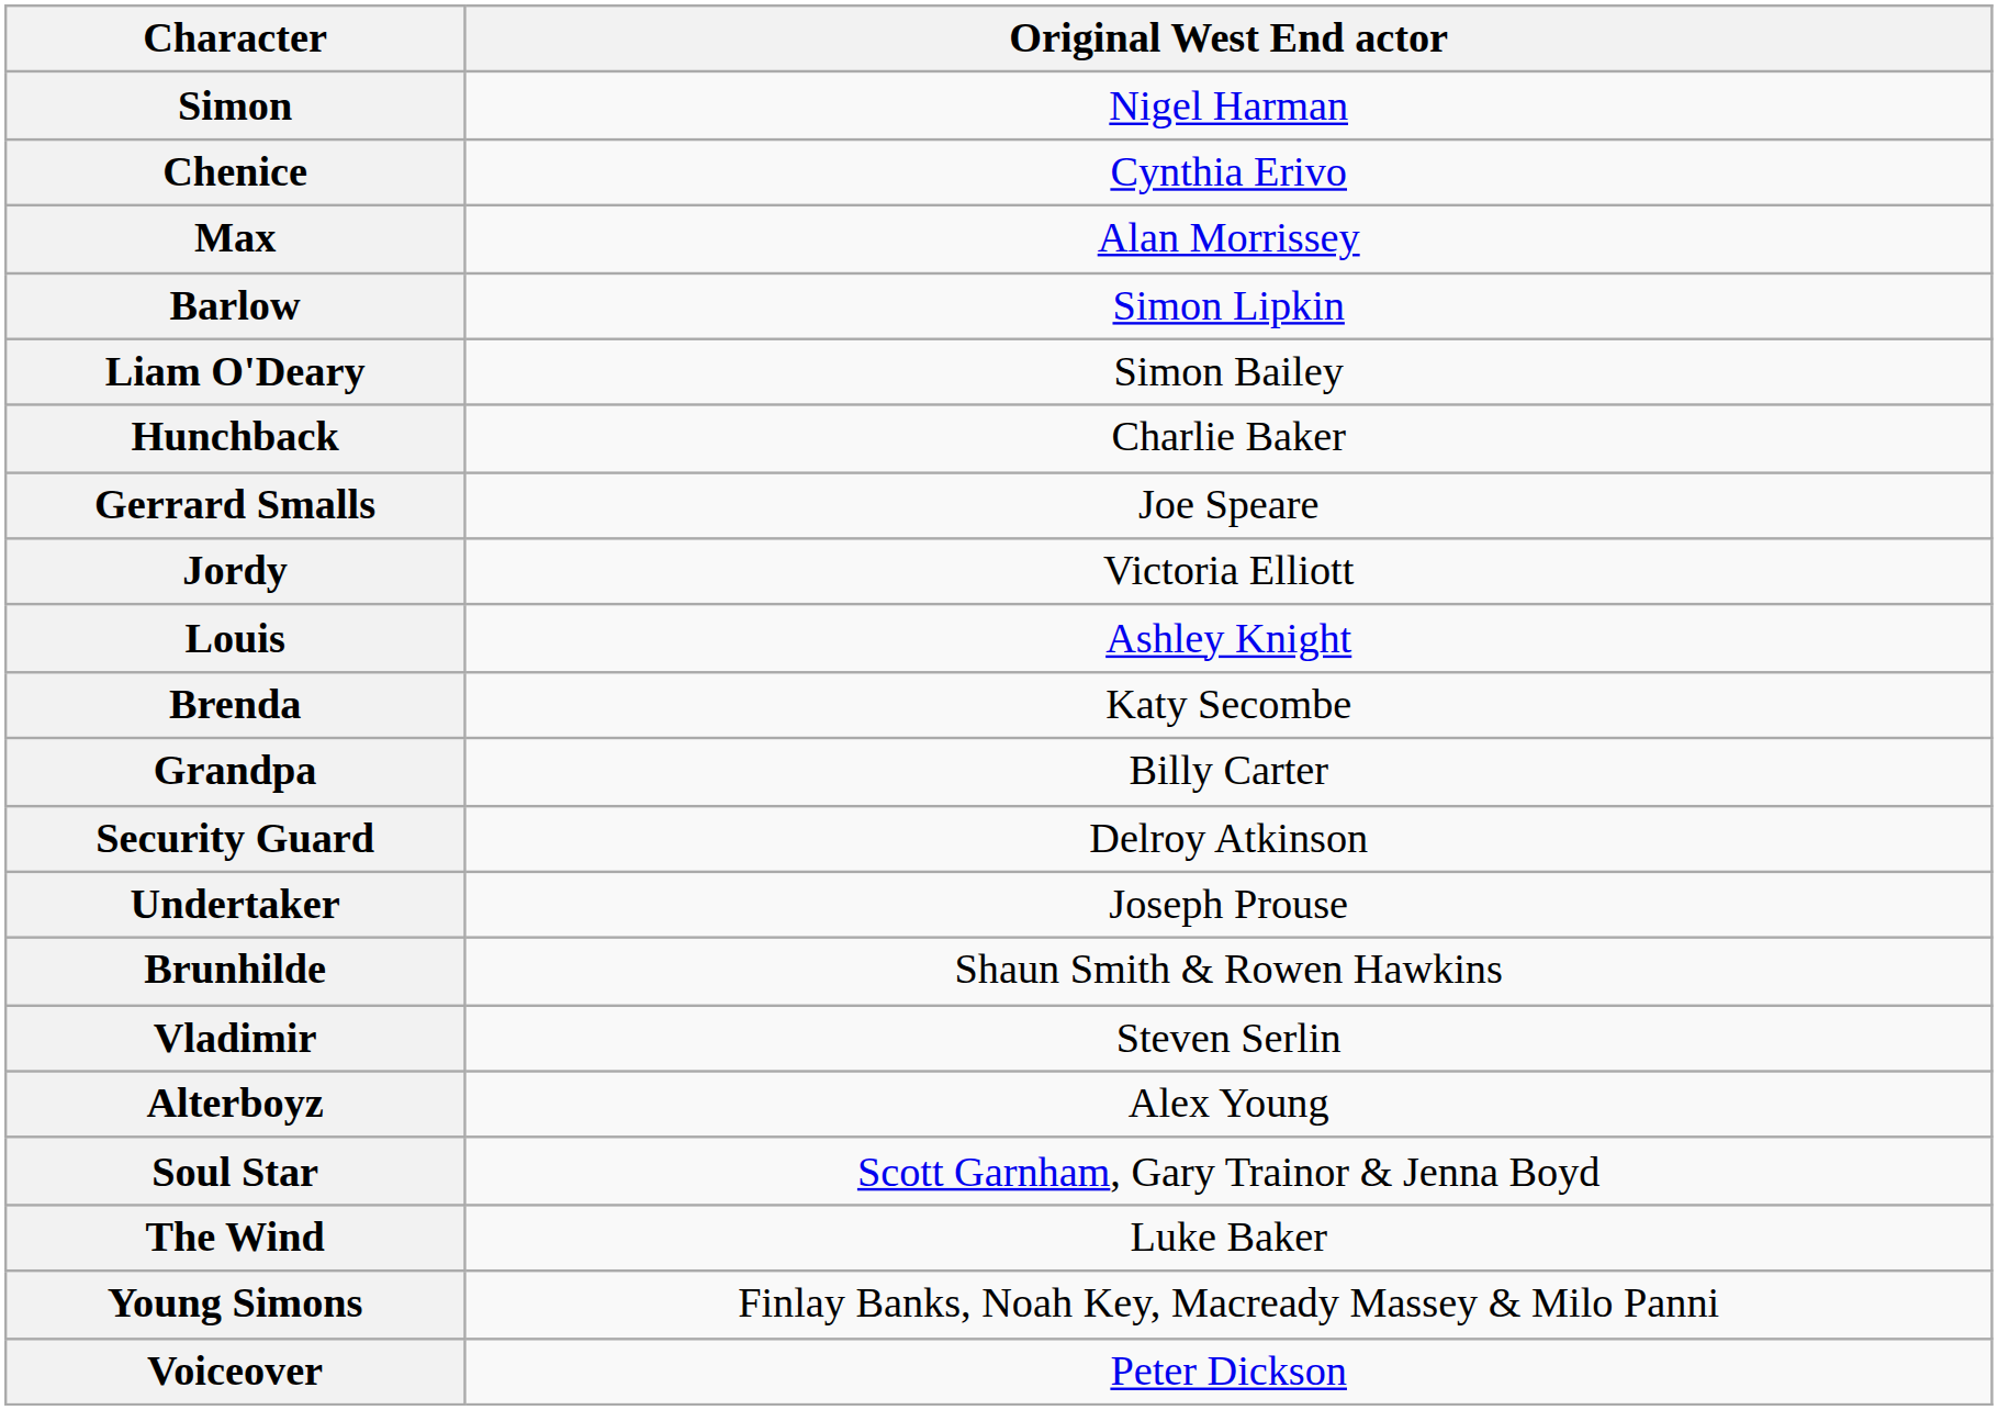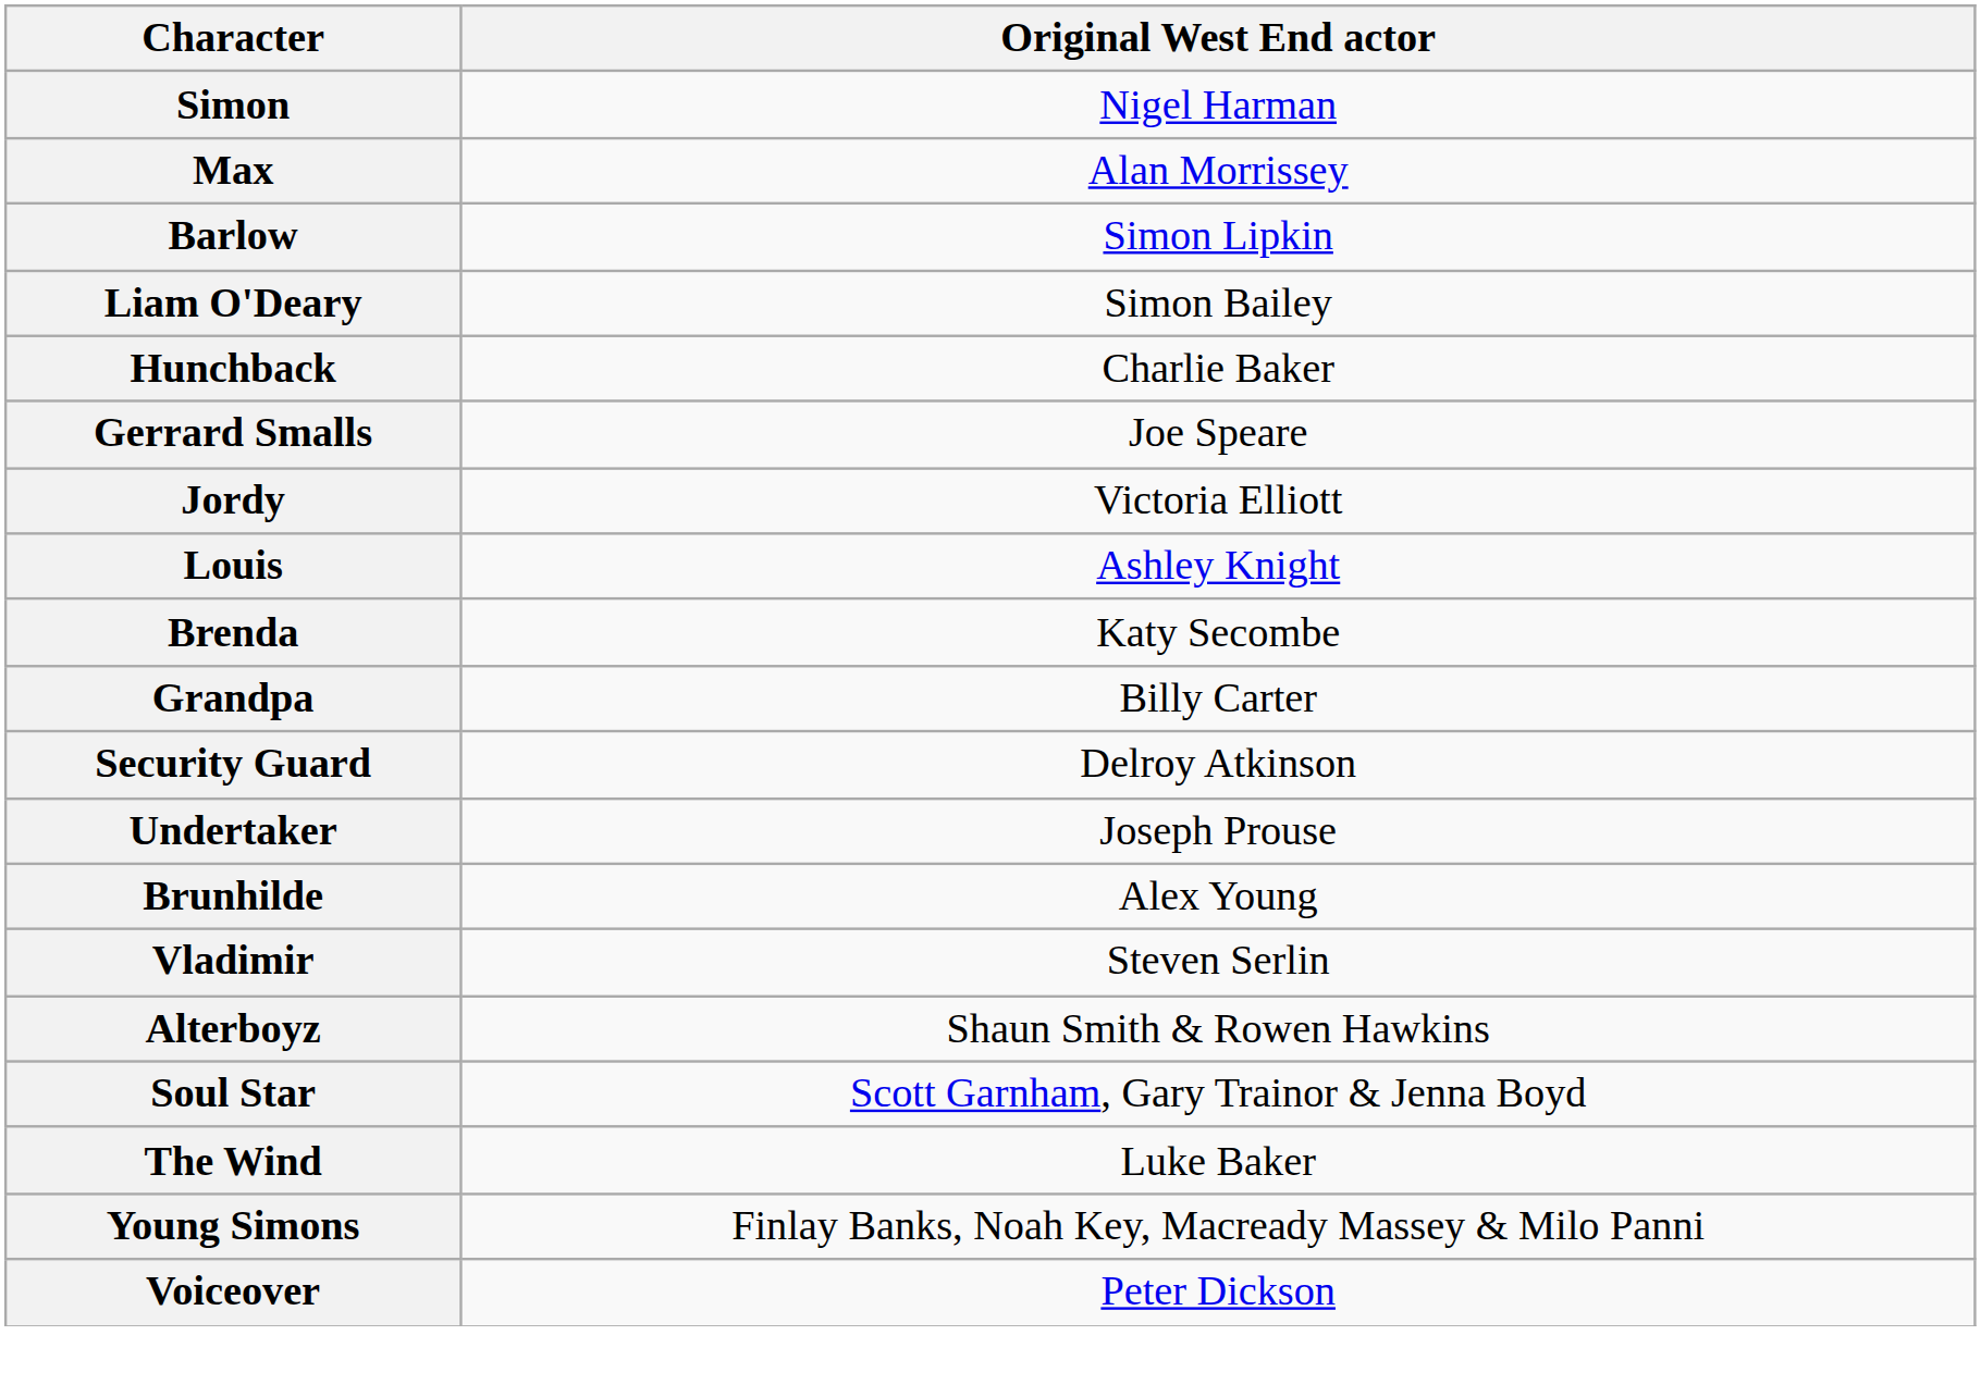- row: Chenice | Cynthia Erivo
Brunhilde | Original West End actor: Shaun Smith & Rowen Hawkins -> Alex Young
Alterboyz | Original West End actor: Alex Young -> Shaun Smith & Rowen Hawkins
